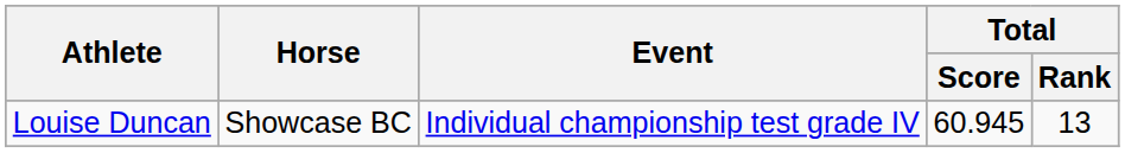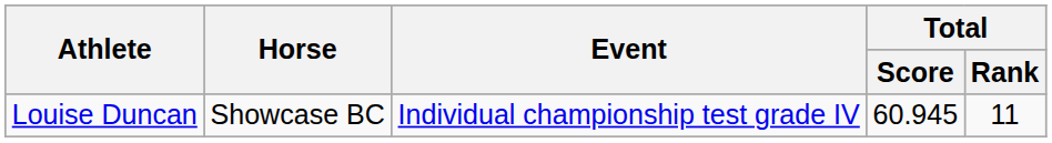Louise Duncan | Total / Rank: 13 -> 11
